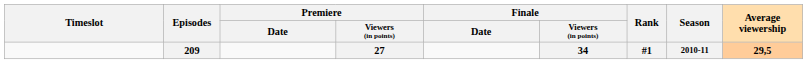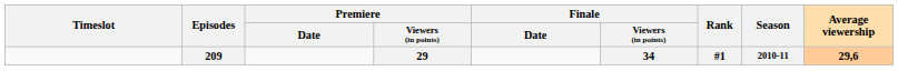209 | Premiere / Viewers (in points): 27 -> 29
209 | Average viewership: 29,5 -> 29,6
